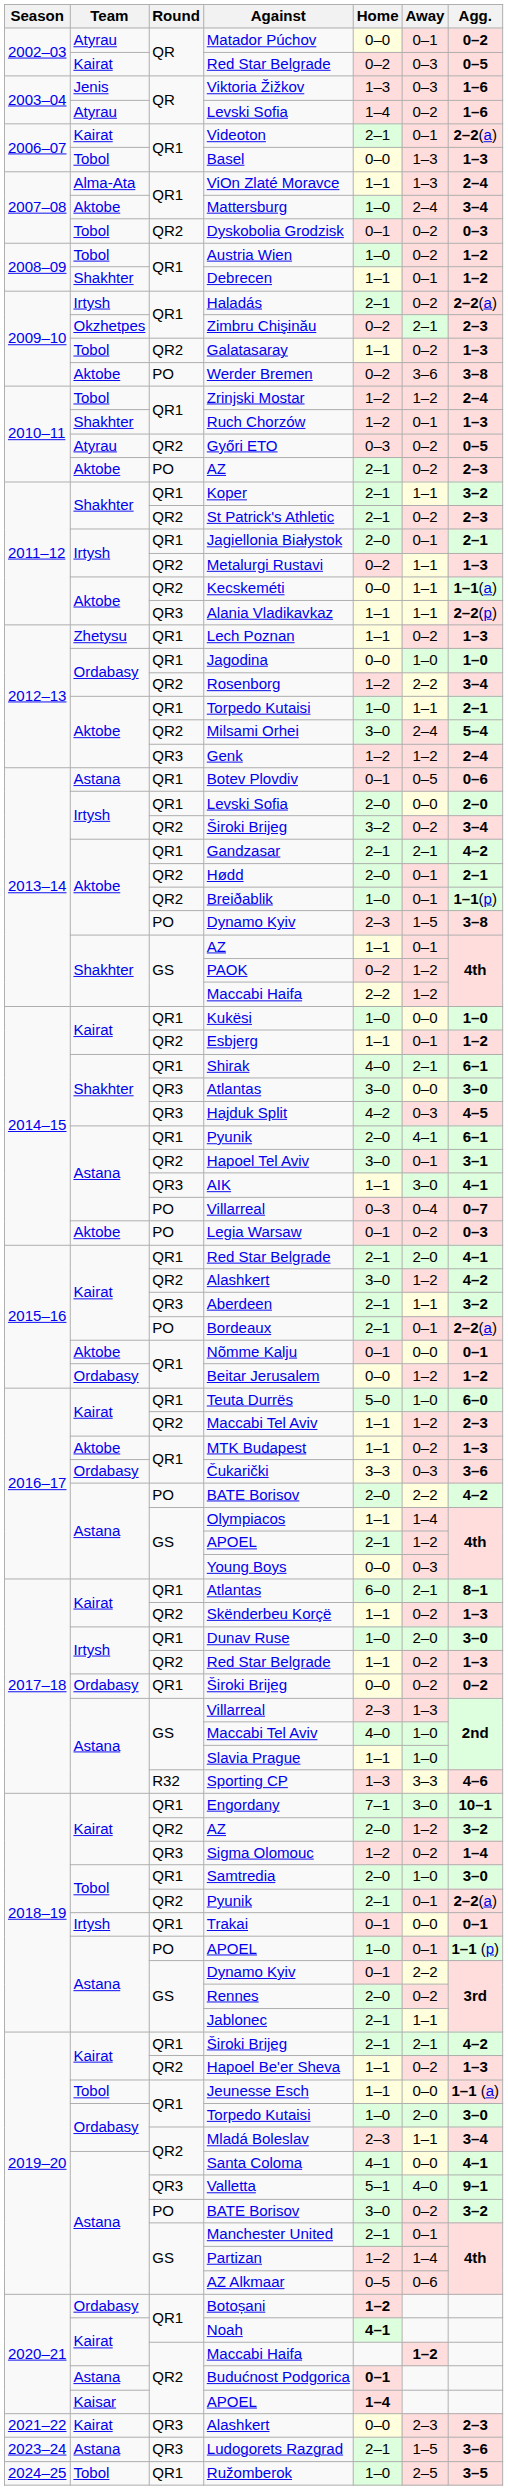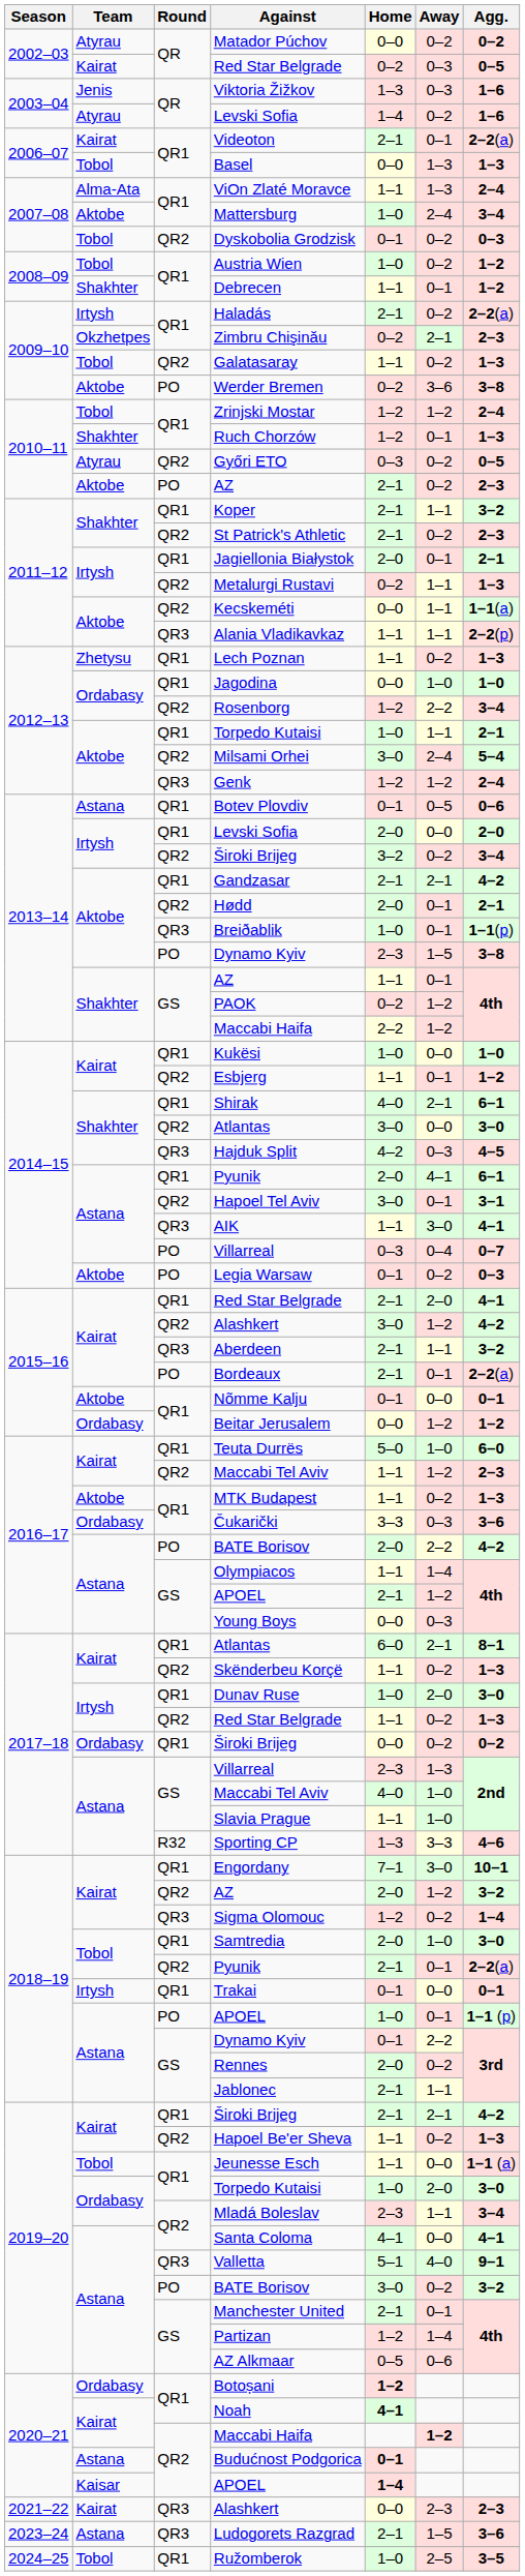Matador Púchov | Away: 0–1 -> 0–2
Breiðablik | Round: QR2 -> QR3
2014–15 / Atlantas | Round: QR3 -> QR2
